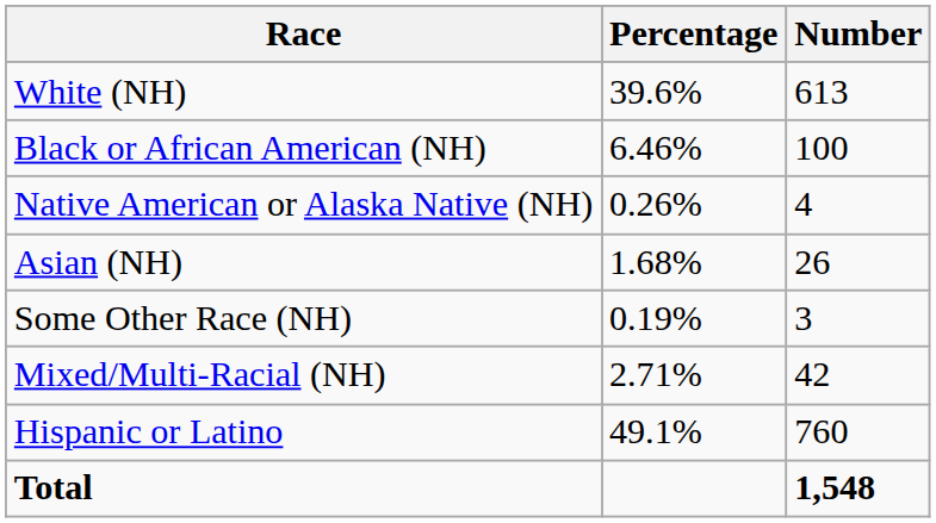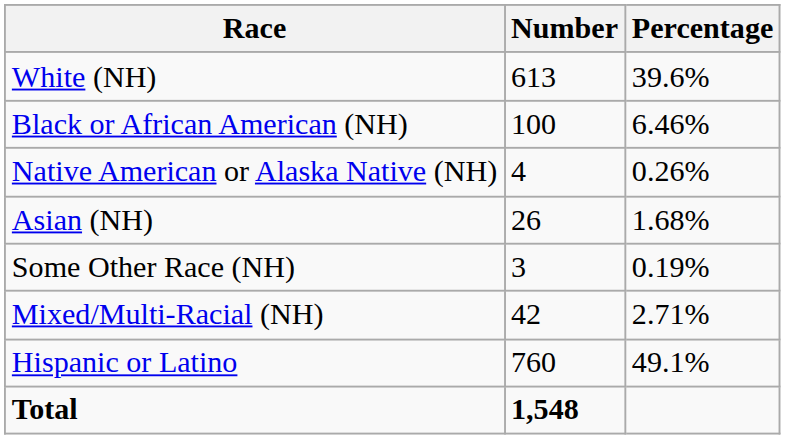columns swapped: Number <-> Percentage
